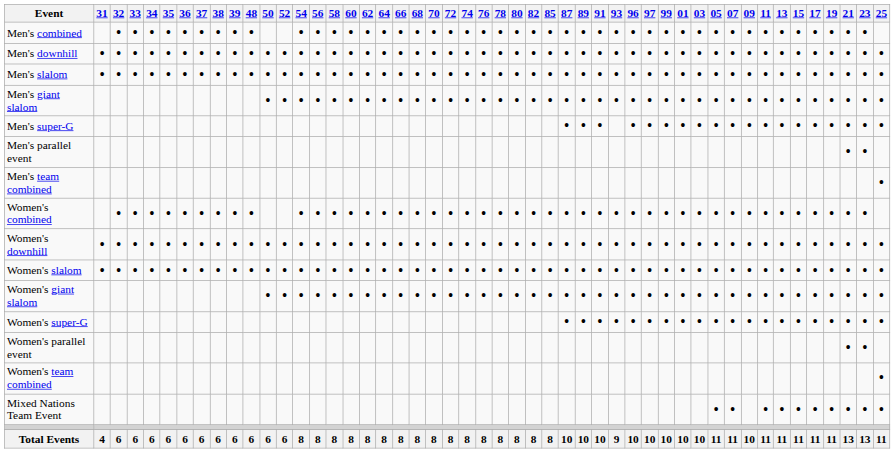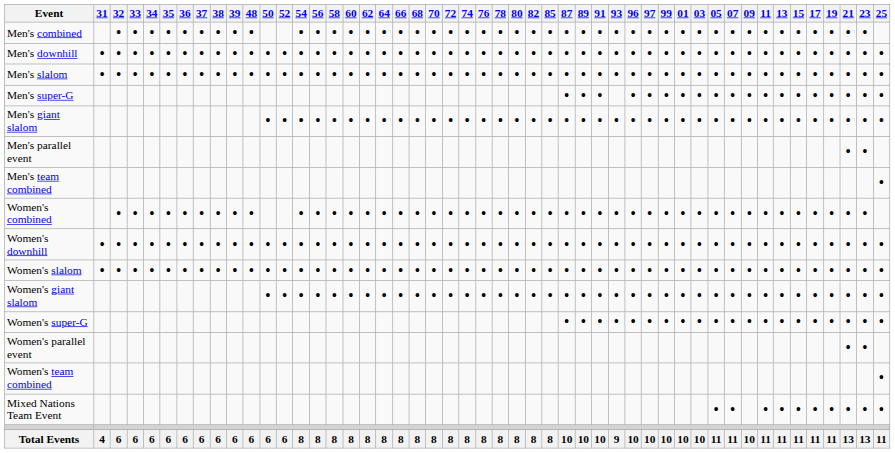rows swapped: Men's giant slalom <-> Men's super-G
